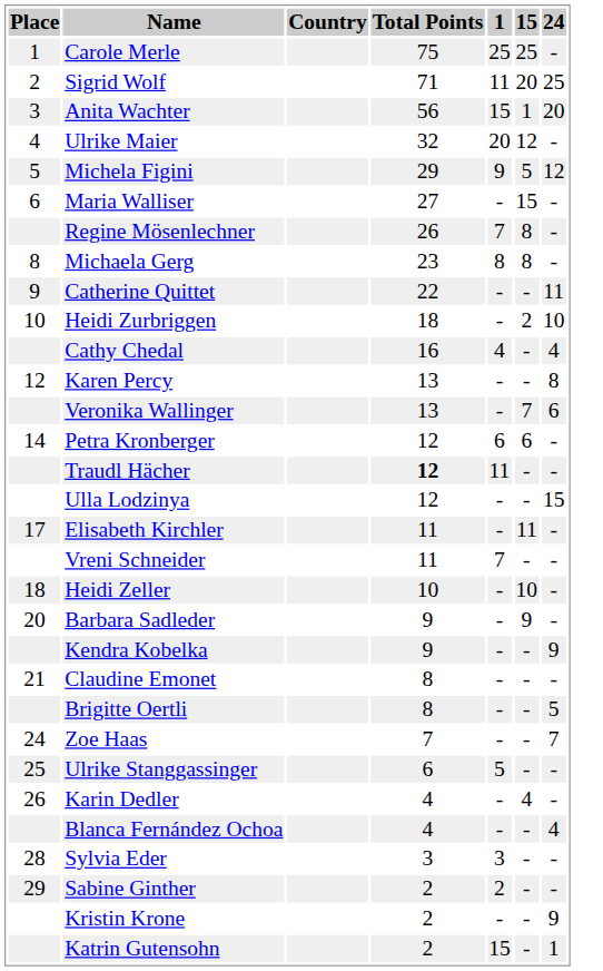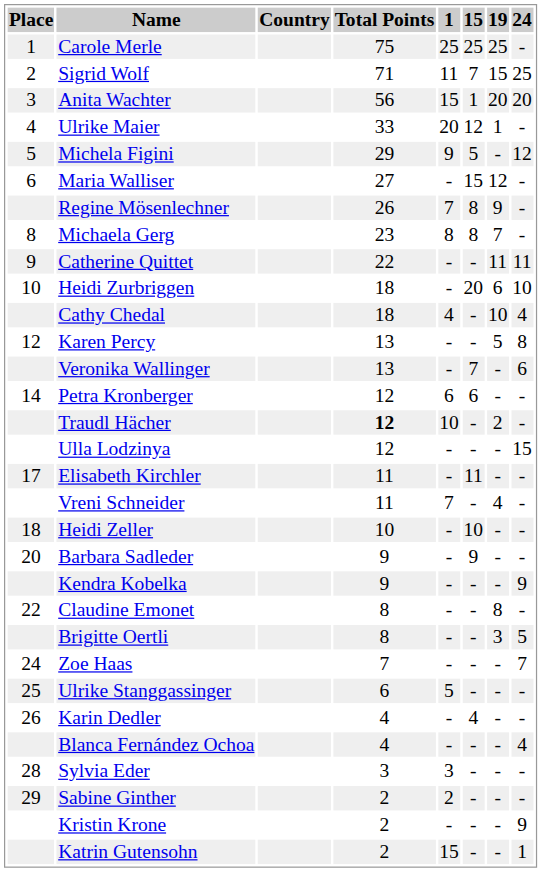+ column: 19 | 25 | 15 | 20 | 1 | - | 12 | 9 | 7 | 11 | 6 | 10 | 5 | - | - | 2 | - | - | 4 | - | - | - | 8 | 3 | - | - | - | - | - | - | - | -
Sigrid Wolf | 15: 20 -> 7
Ulrike Maier | Total Points: 32 -> 33
Heidi Zurbriggen | 15: 2 -> 20
Cathy Chedal | Total Points: 16 -> 18
Traudl Hächer | 1: 11 -> 10
Claudine Emonet | Place: 21 -> 22
